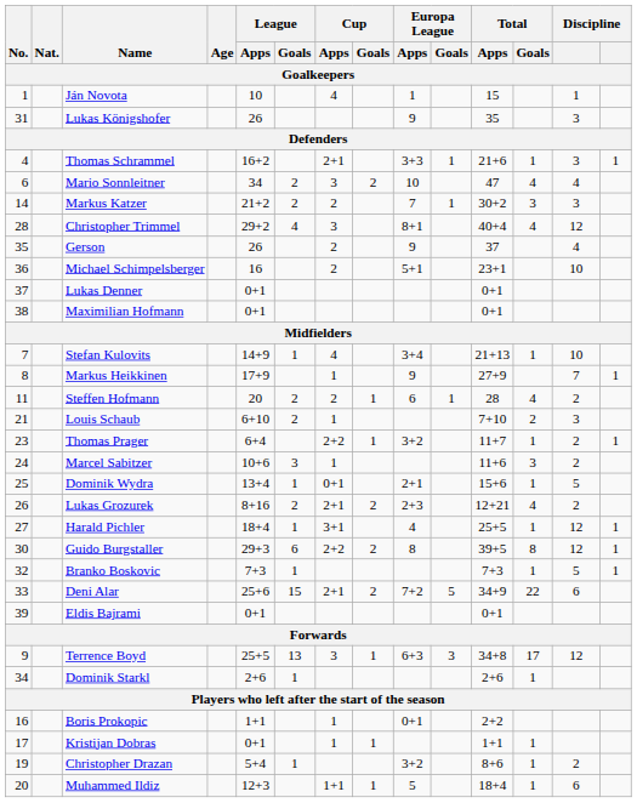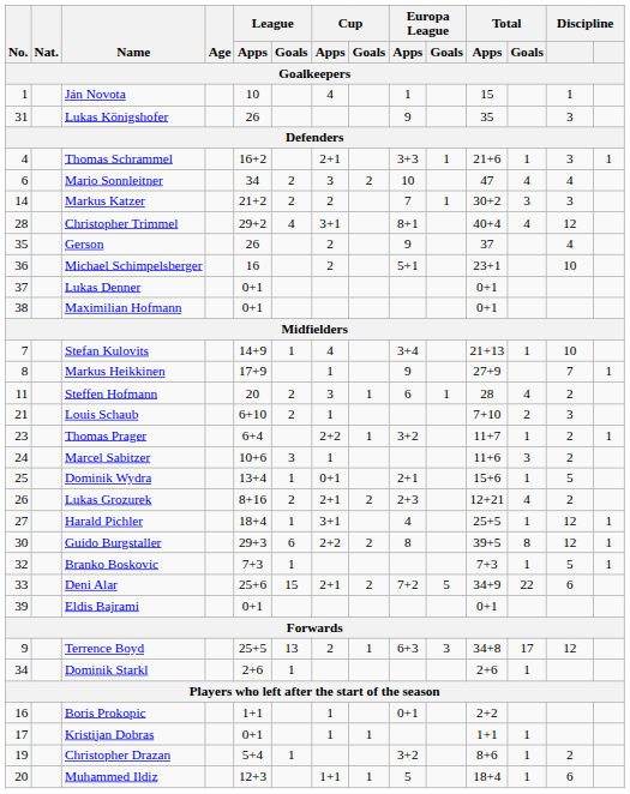Christopher Trimmel | Cup / Apps: 3 -> 3+1
Steffen Hofmann | Cup / Apps: 2 -> 3
Terrence Boyd | Cup / Apps: 3 -> 2
